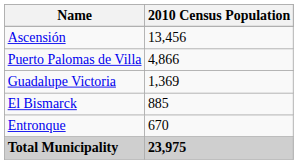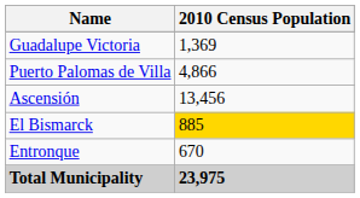rows swapped: Ascensión <-> Guadalupe Victoria
El Bismarck | 2010 Census Population: no background -> gold background
